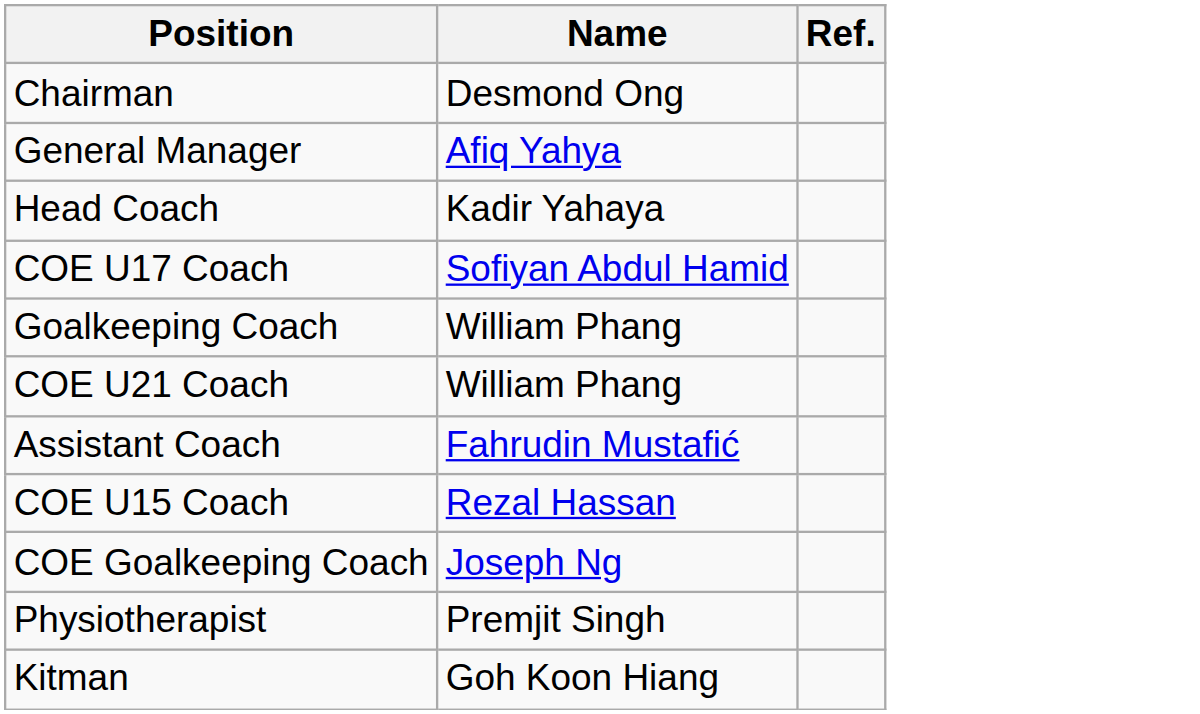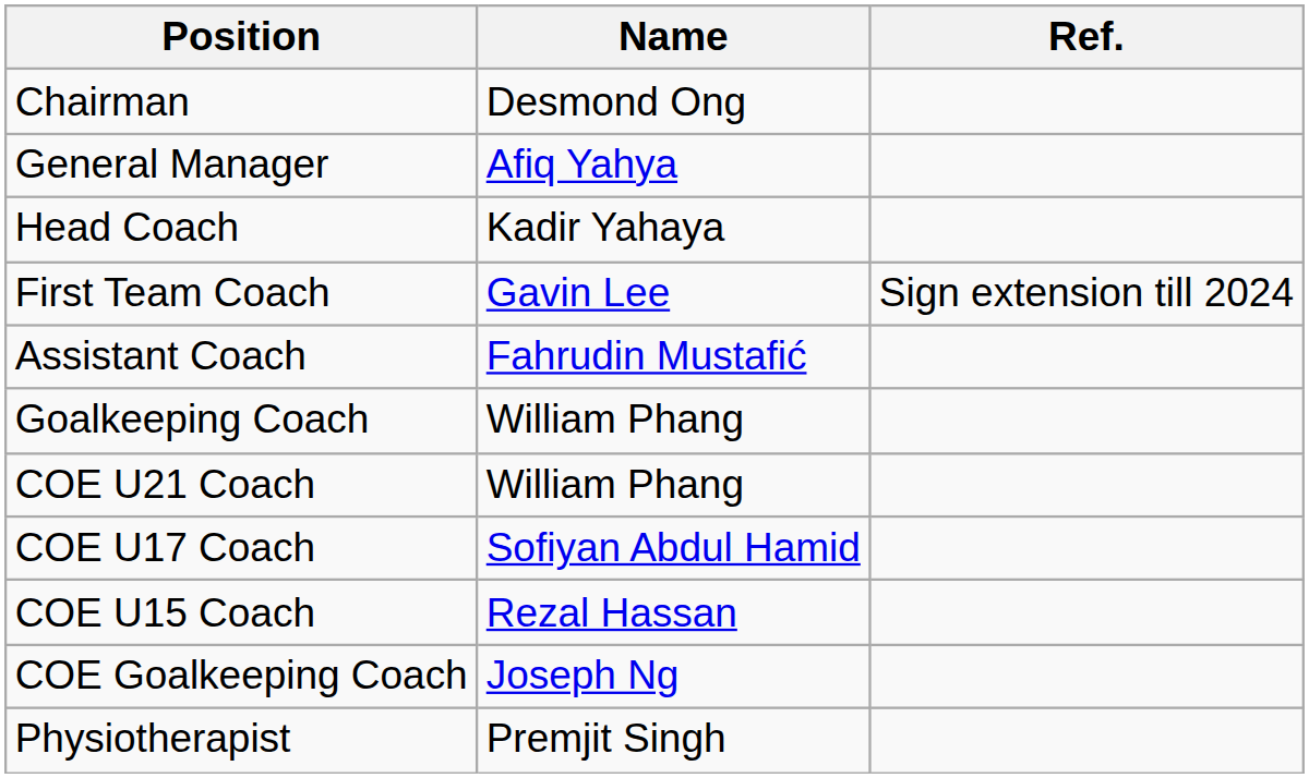+ row: First Team Coach | Gavin Lee | Sign extension till 2024
rows swapped: Assistant Coach <-> COE U17 Coach
- row: Kitman | Goh Koon Hiang
